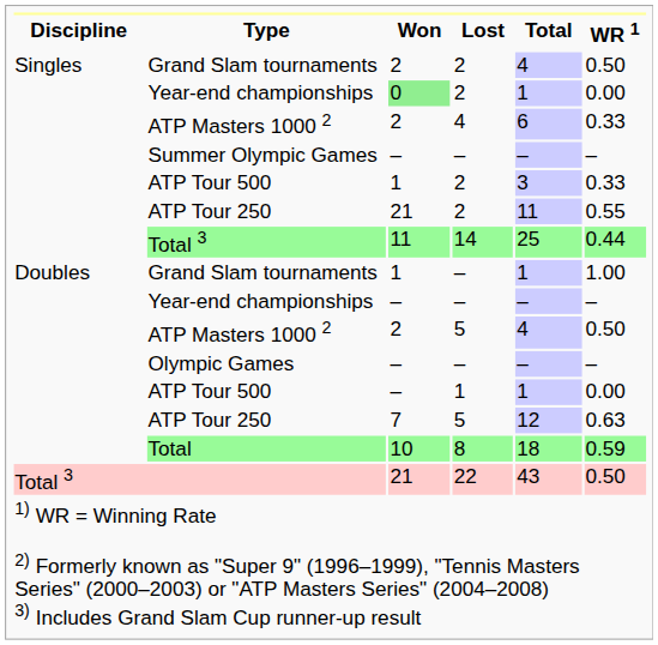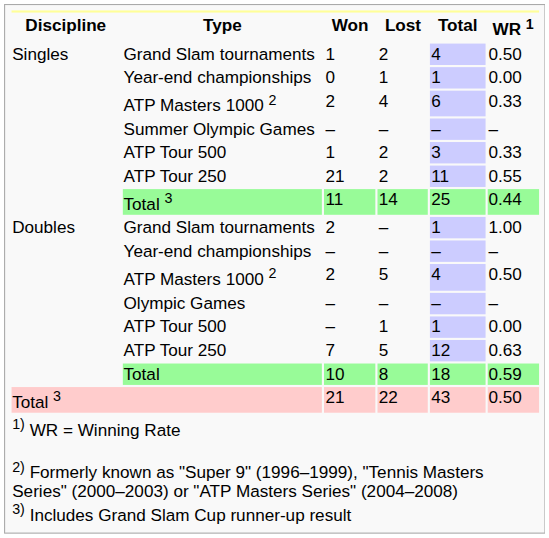Singles / Grand Slam tournaments | Won: 2 -> 1
Singles / Year-end championships | Won: lightgreen background -> no background
Singles / Year-end championships | Lost: 2 -> 1
Doubles / Grand Slam tournaments | Won: 1 -> 2
